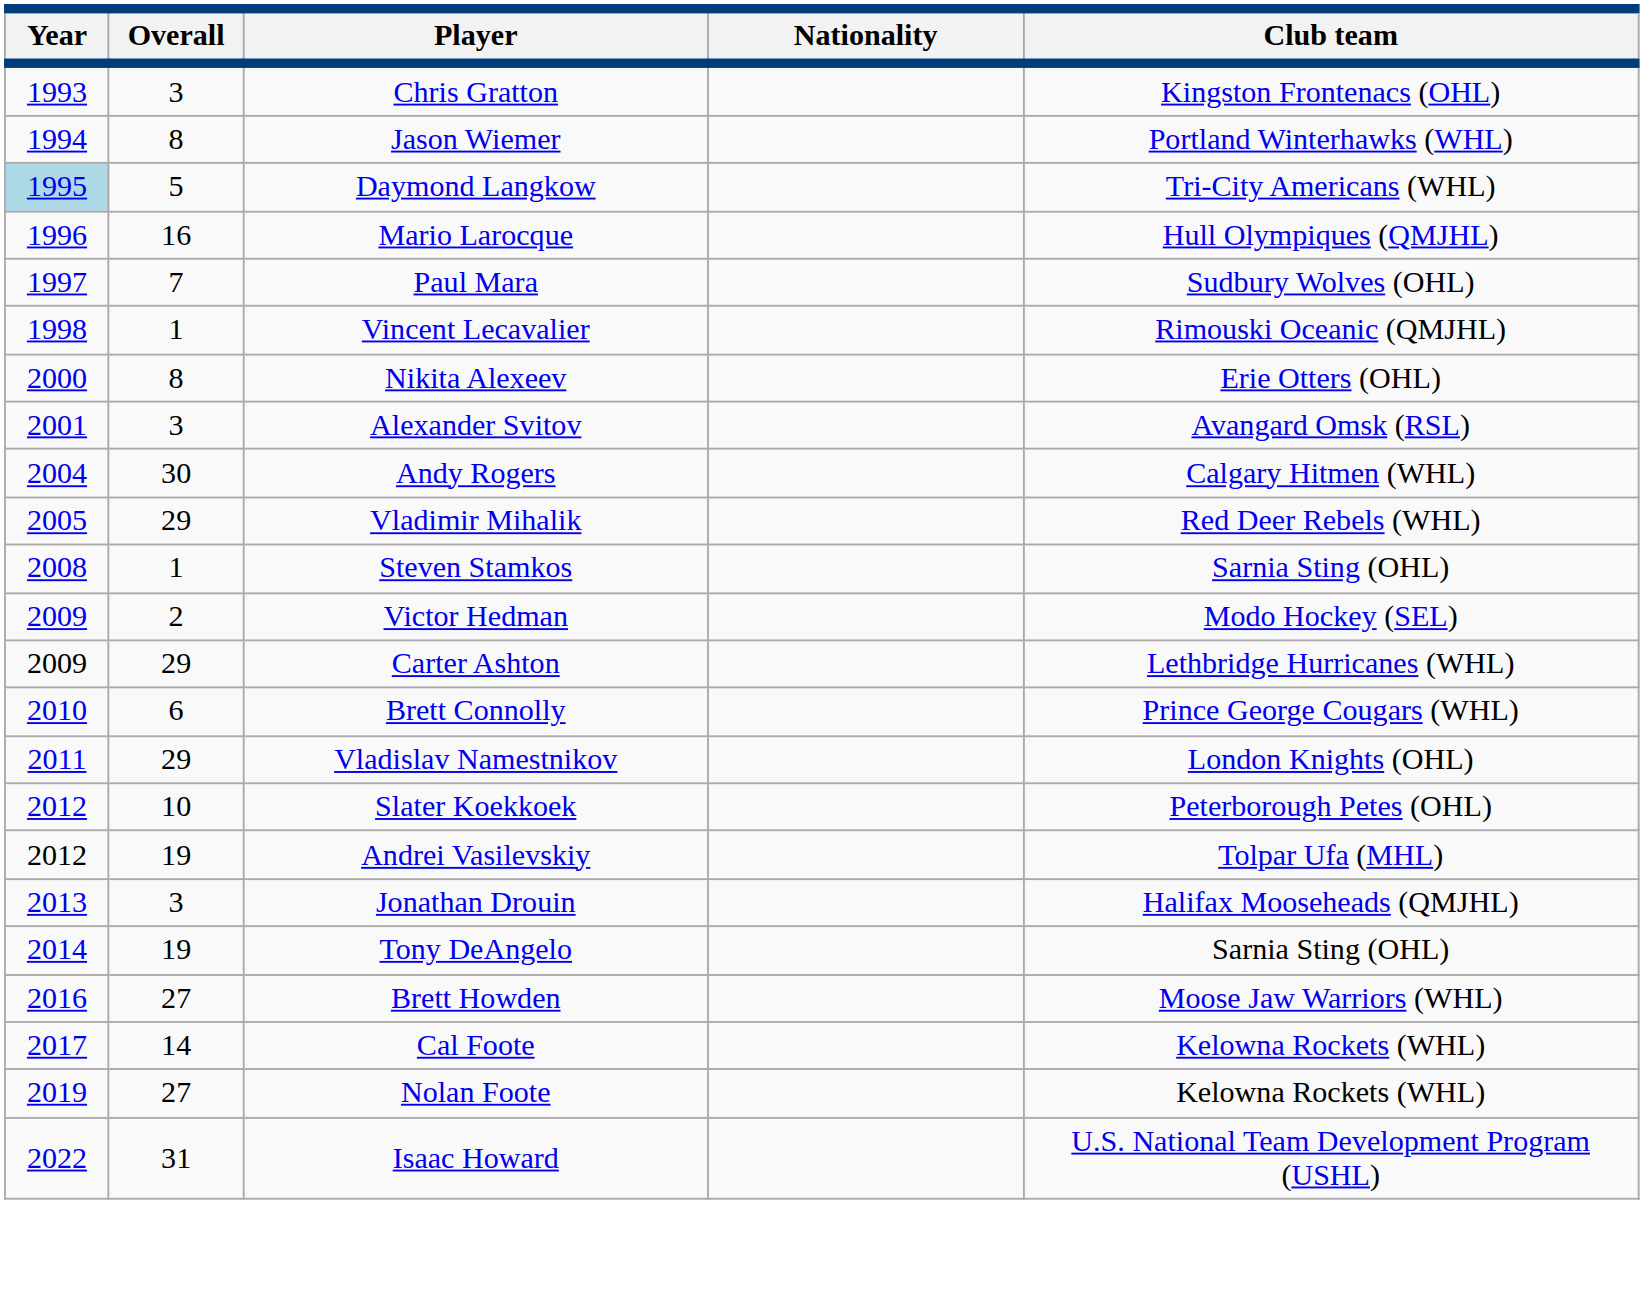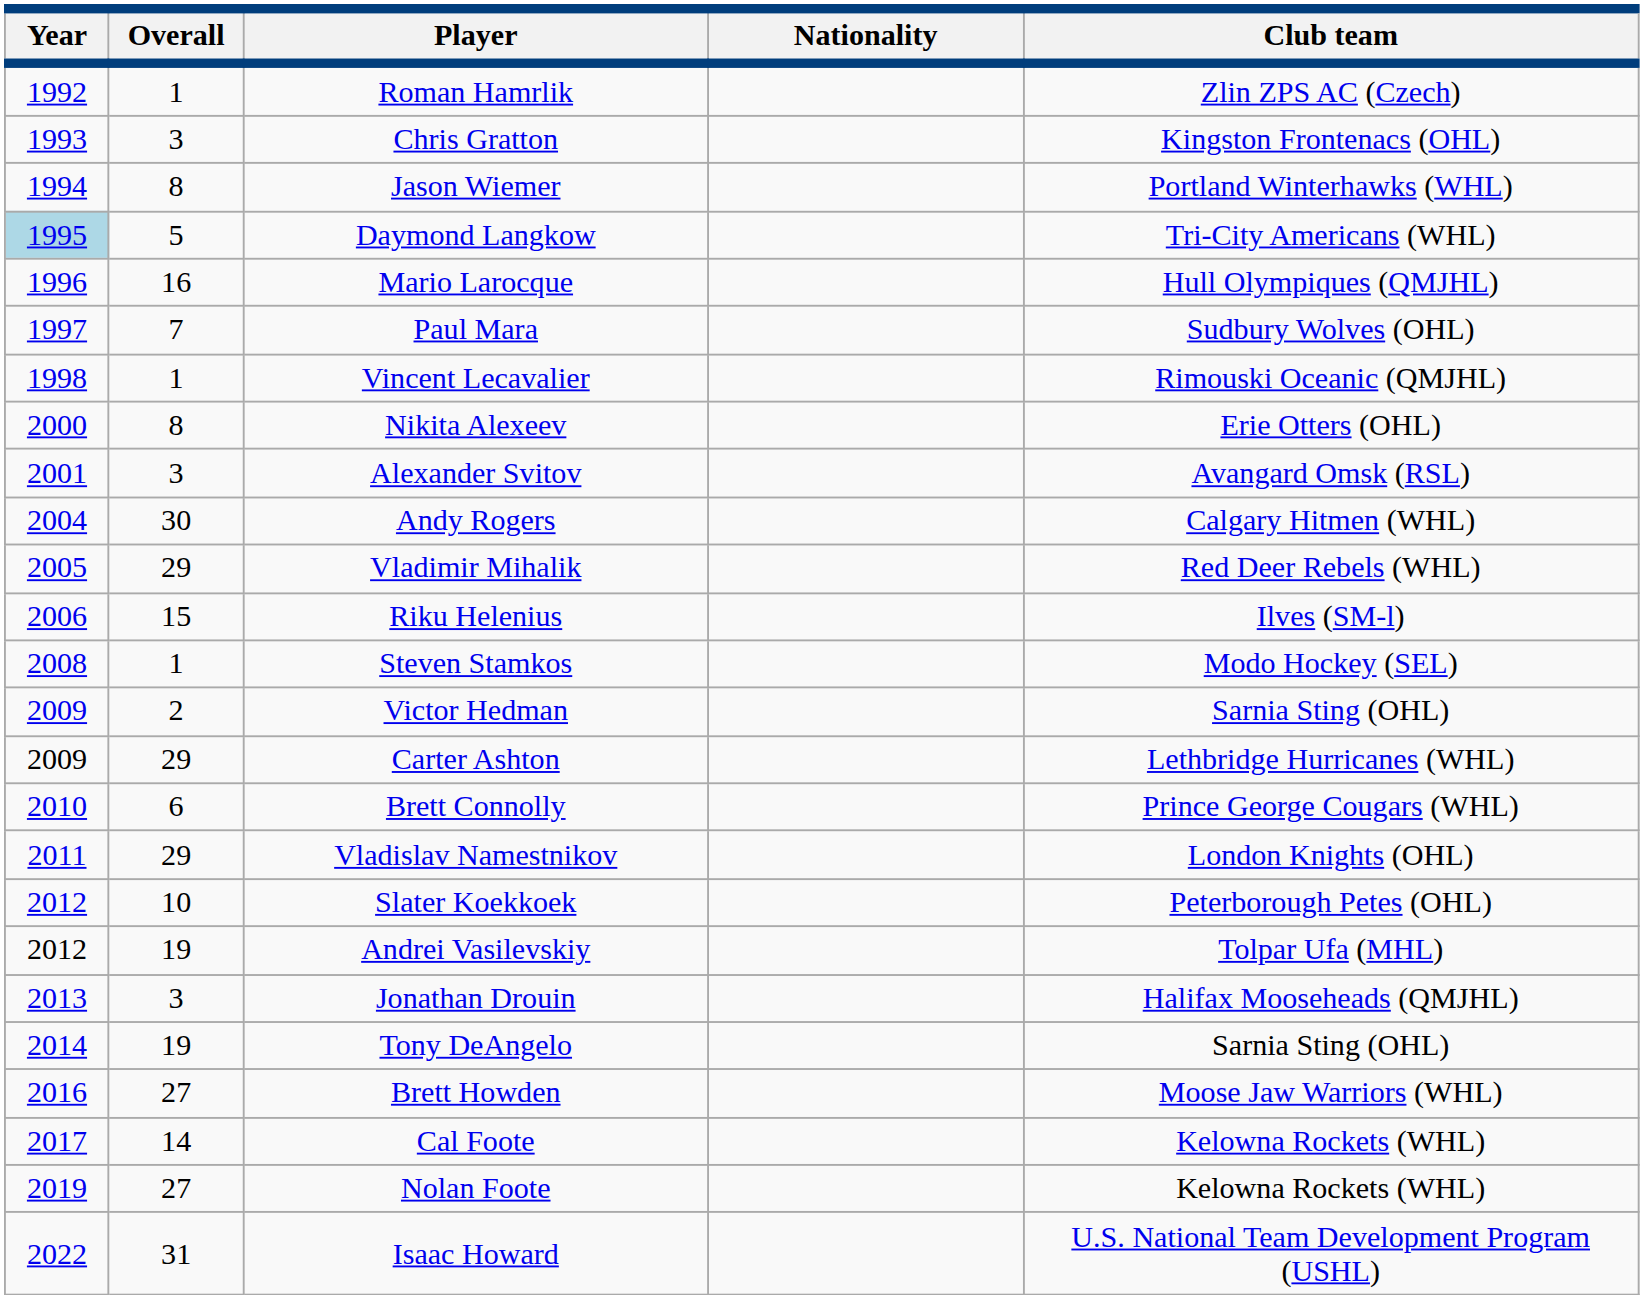+ row: 1992 | 1 | Roman Hamrlik | Zlin ZPS AC (Czech)
+ row: 2006 | 15 | Riku Helenius | Ilves (SM-l)
Steven Stamkos | Club team: Sarnia Sting (OHL) -> Modo Hockey (SEL)
Victor Hedman | Club team: Modo Hockey (SEL) -> Sarnia Sting (OHL)
